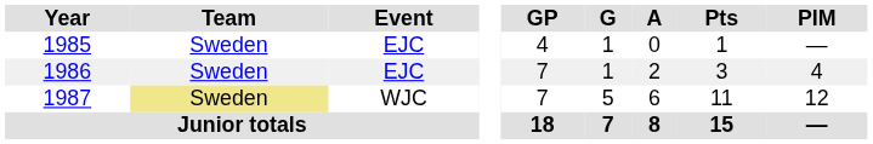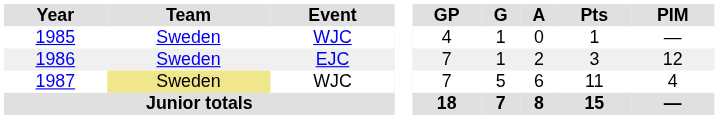1985 | Event: EJC -> WJC
1986 | PIM: 4 -> 12
1987 | PIM: 12 -> 4
